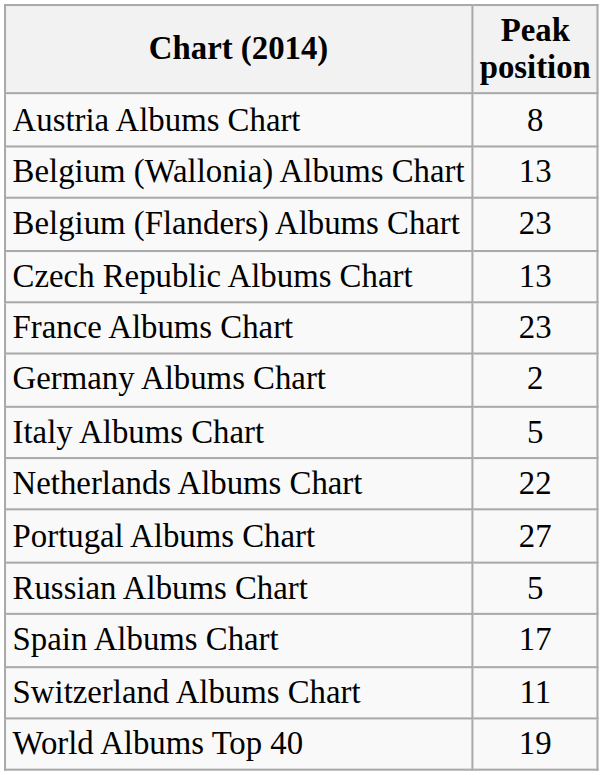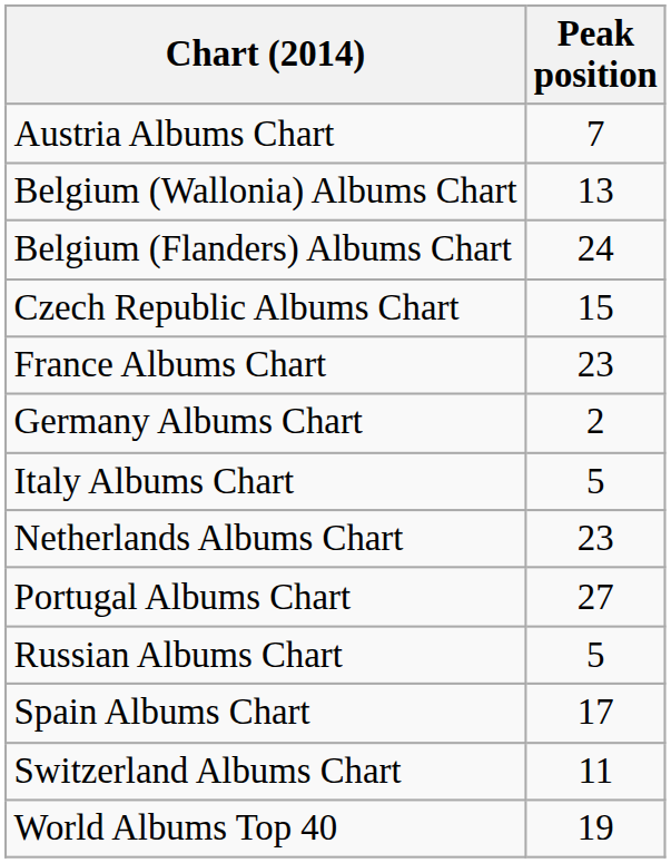Austria Albums Chart | Peak position: 8 -> 7
Belgium (Flanders) Albums Chart | Peak position: 23 -> 24
Czech Republic Albums Chart | Peak position: 13 -> 15
Netherlands Albums Chart | Peak position: 22 -> 23
